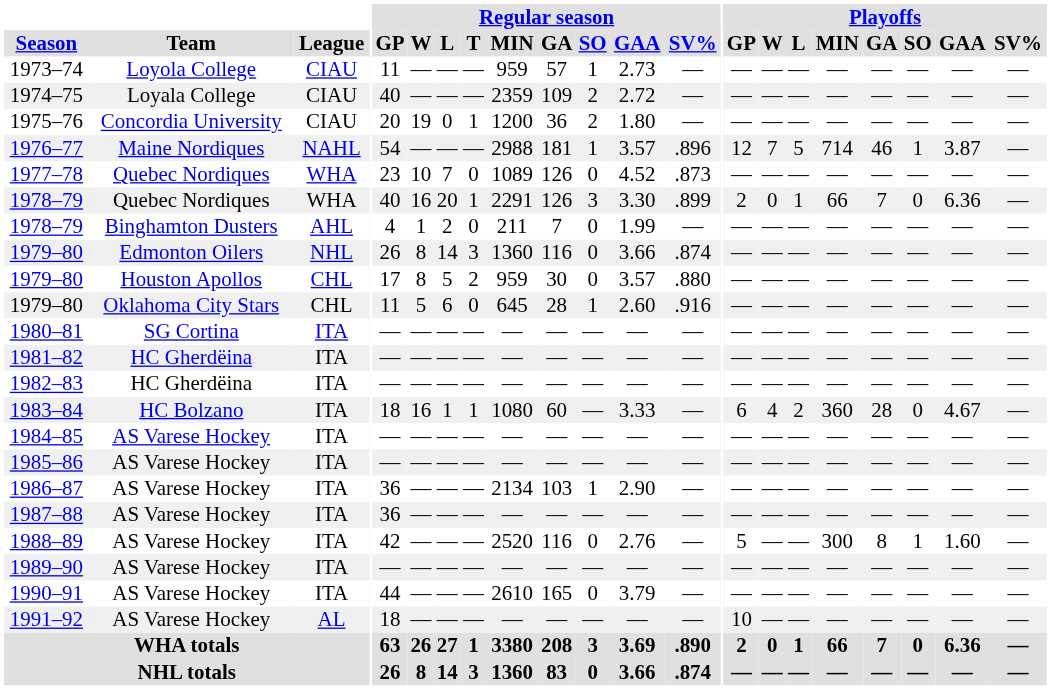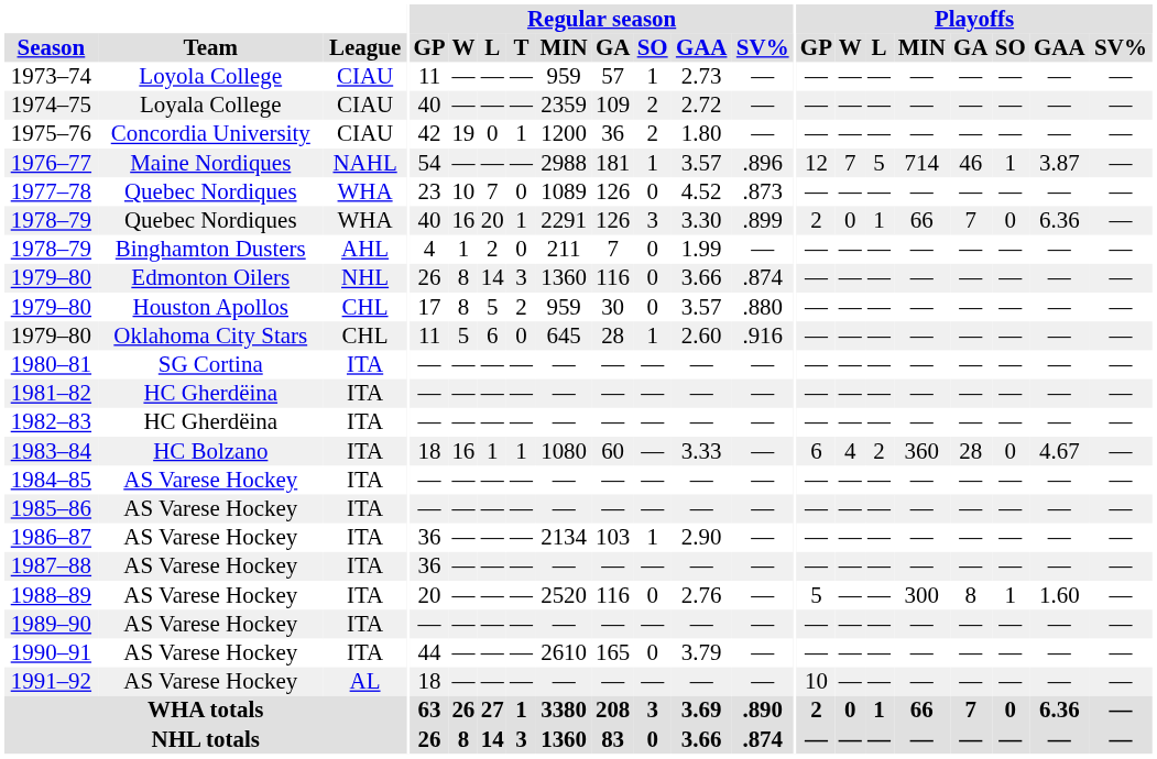1975–76 | Regular season / GP: 20 -> 42
1988–89 | Regular season / GP: 42 -> 20
